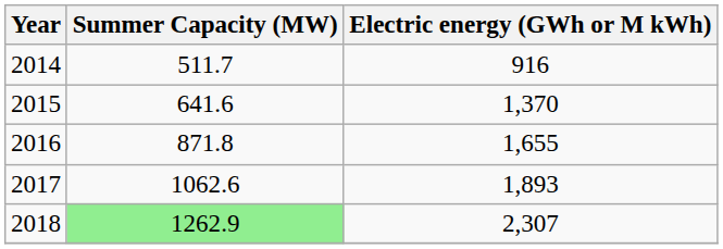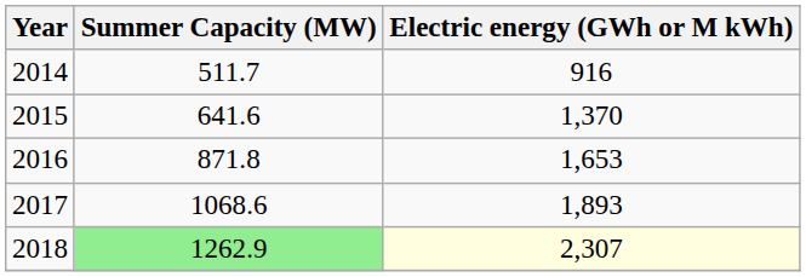2016 | Electric energy (GWh or M kWh): 1,655 -> 1,653
2017 | Summer Capacity (MW): 1062.6 -> 1068.6
2018 | Electric energy (GWh or M kWh): no background -> lightyellow background
